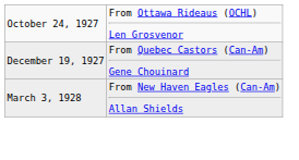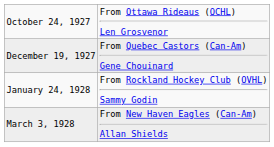+ row: January 24, 1928 | From Rockland Hockey Club (OVHL) Sammy Godin
